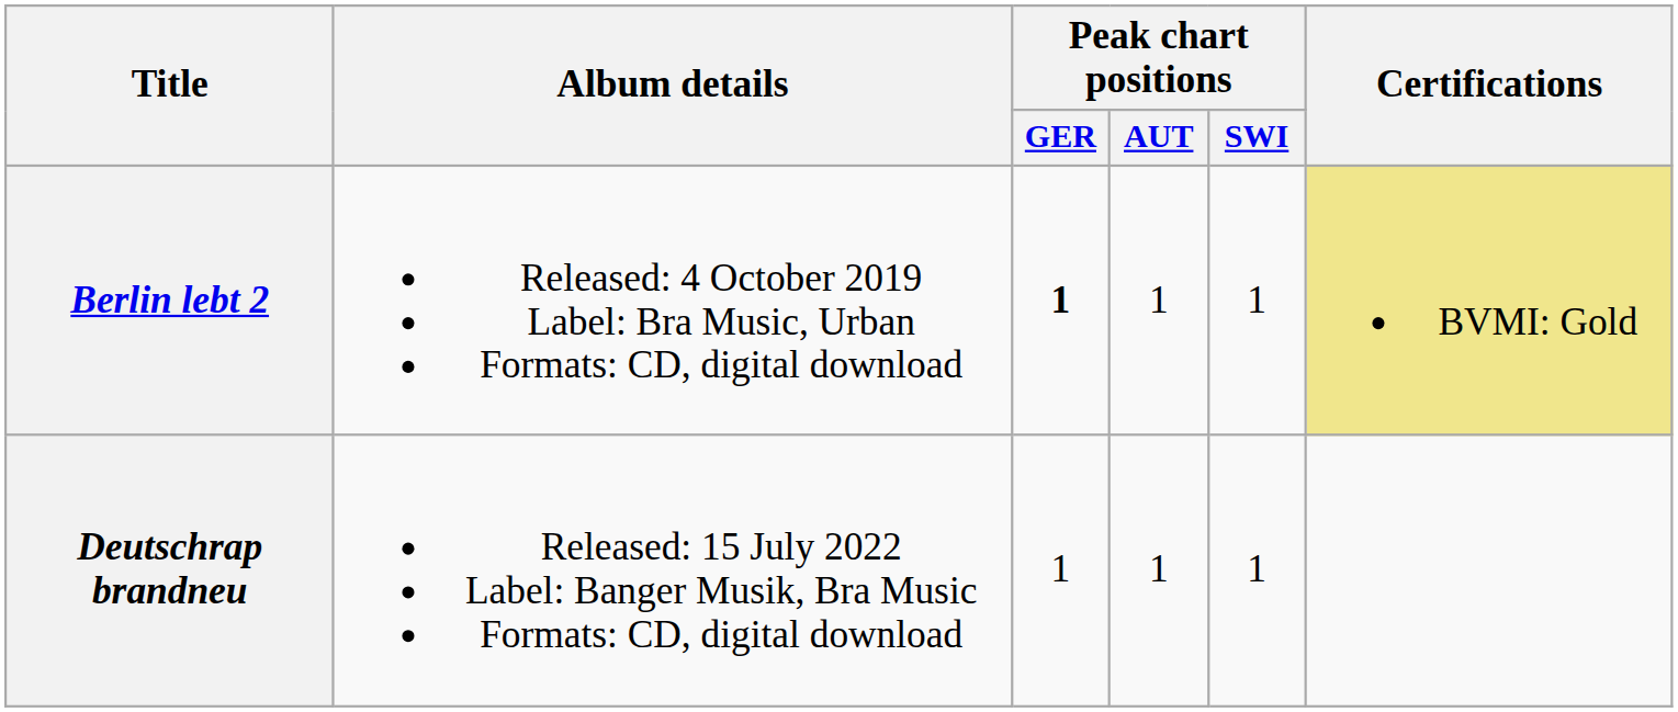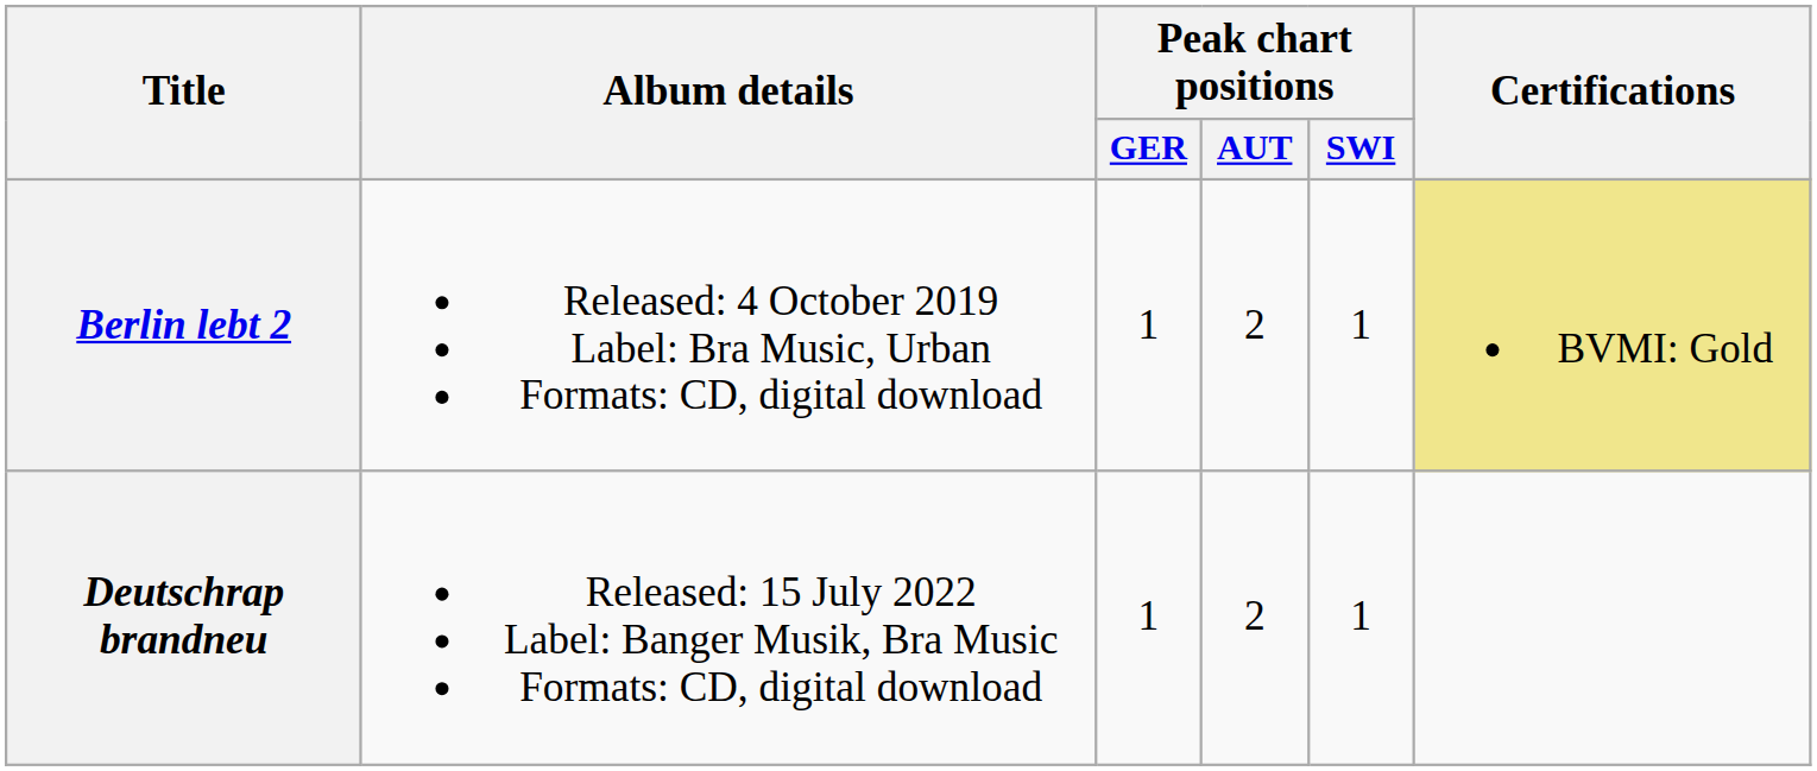Berlin lebt 2 | Peak chart positions / GER: bold -> normal
Berlin lebt 2 | Peak chart positions / AUT: 1 -> 2
Deutschrap brandneu | Peak chart positions / AUT: 1 -> 2
